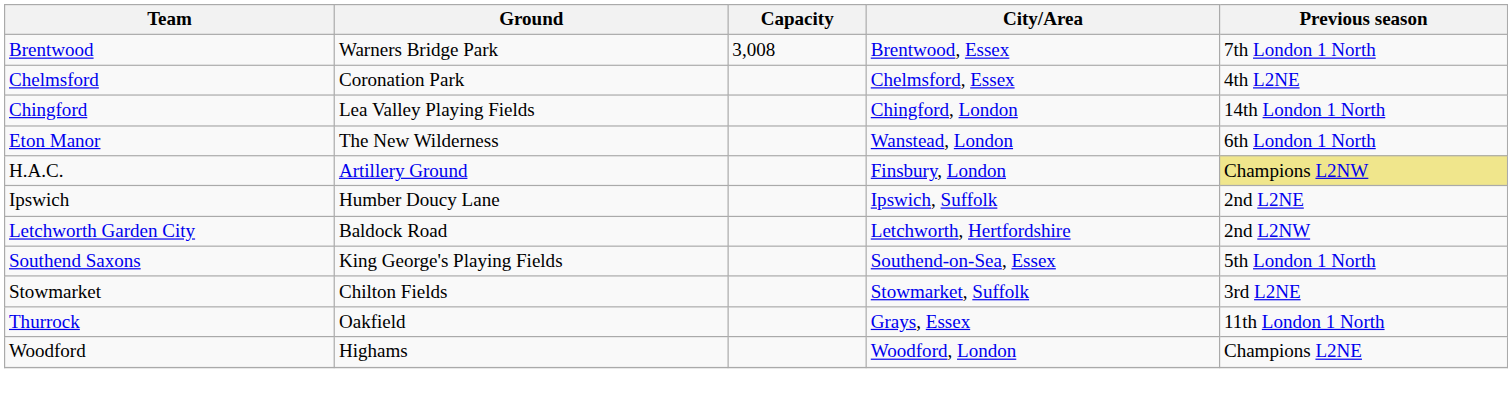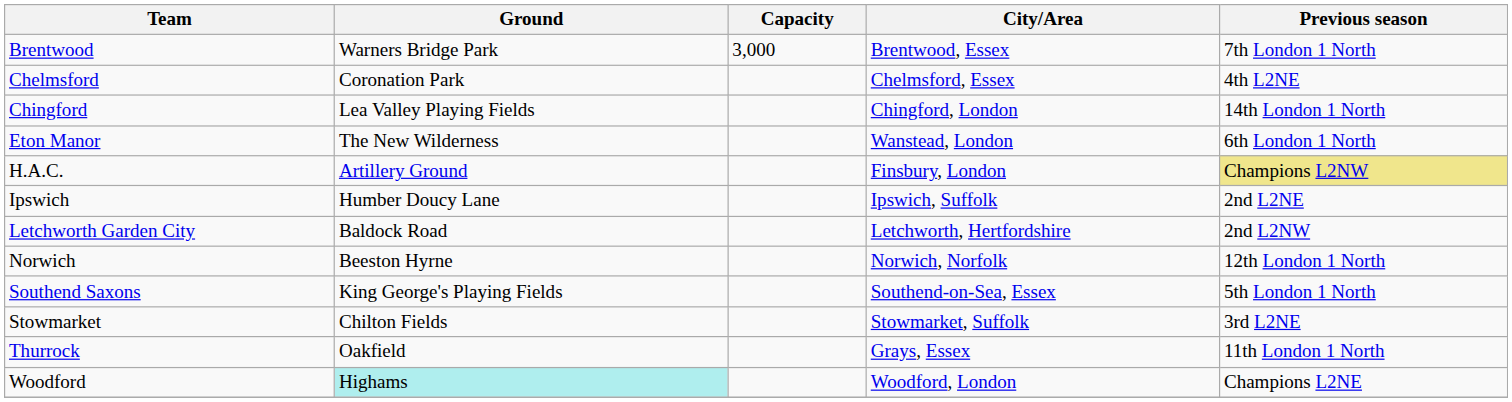Brentwood | Capacity: 3,008 -> 3,000
+ row: Norwich | Beeston Hyrne | Norwich, Norfolk | 12th London 1 North
Woodford | Ground: no background -> paleturquoise background
